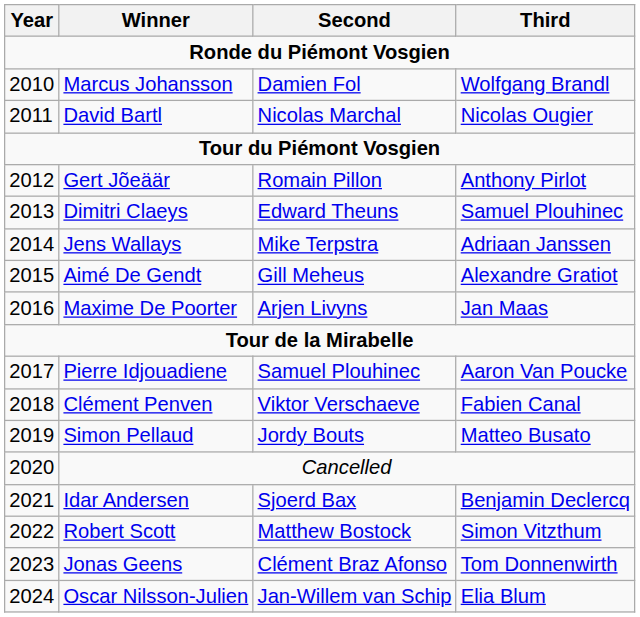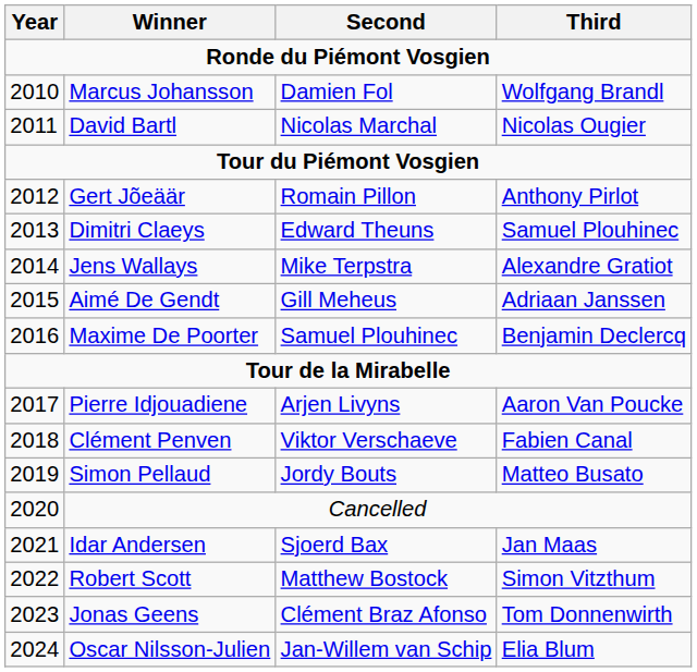Jens Wallays | Third: Adriaan Janssen -> Alexandre Gratiot
Aimé De Gendt | Third: Alexandre Gratiot -> Adriaan Janssen
Maxime De Poorter | Second: Arjen Livyns -> Samuel Plouhinec
Maxime De Poorter | Third: Jan Maas -> Benjamin Declercq
Pierre Idjouadiene | Second: Samuel Plouhinec -> Arjen Livyns
Idar Andersen | Third: Benjamin Declercq -> Jan Maas
